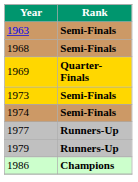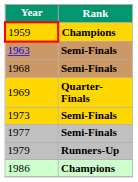+ row: 1959 | Champions
- row: 1974 | Semi-Finals
1977 | Rank: Runners-Up -> Semi-Finals
